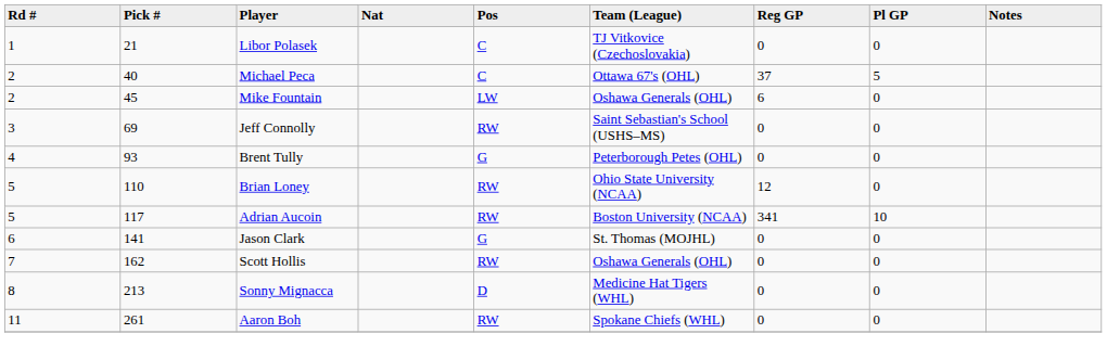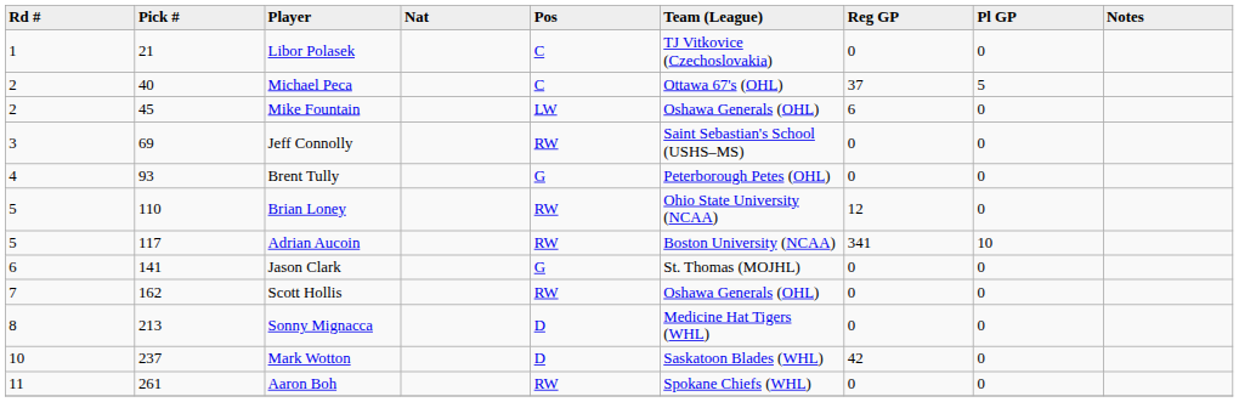+ row: 10 | 237 | Mark Wotton | D | Saskatoon Blades (WHL) | 42 | 0
